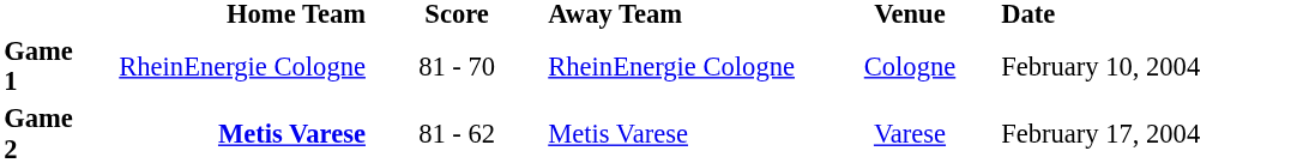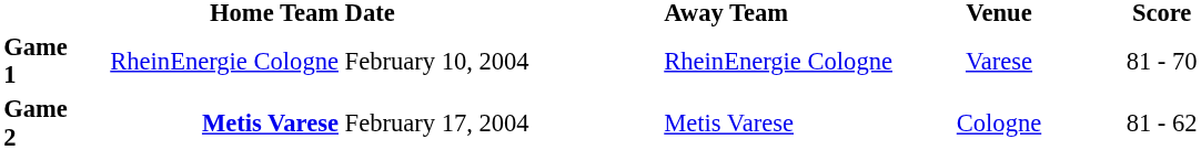columns swapped: Score <-> Date
Game 1 | Venue: Cologne -> Varese
Game 2 | Venue: Varese -> Cologne
